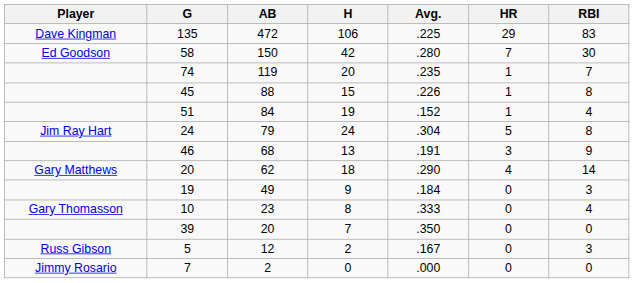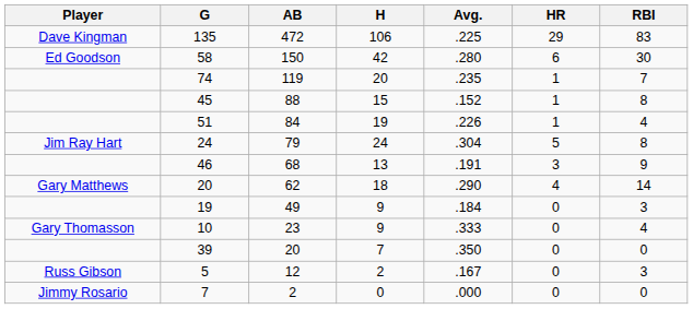58 | HR: 7 -> 6
45 | Avg.: .226 -> .152
51 | Avg.: .152 -> .226
10 | H: 8 -> 9
